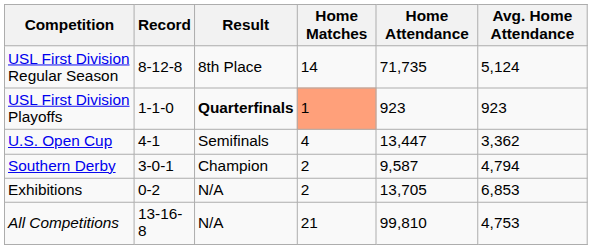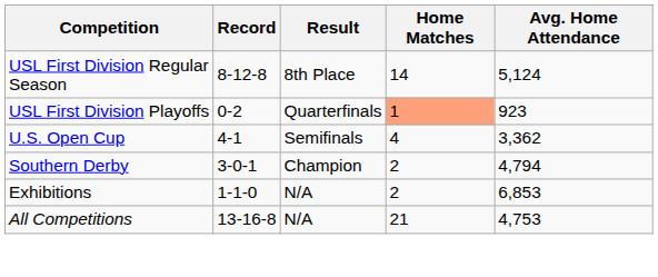- column: Home Attendance | 71,735 | 923 | 13,447 | 9,587 | 13,705 | 99,810
USL First Division Playoffs | Record: 1-1-0 -> 0-2
USL First Division Playoffs | Result: bold -> normal
Exhibitions | Record: 0-2 -> 1-1-0
